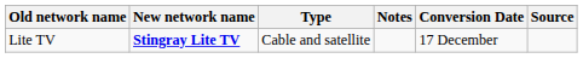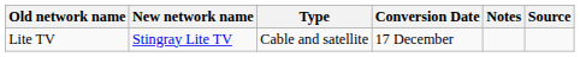columns swapped: Conversion Date <-> Notes
Lite TV | New network name: bold -> normal
